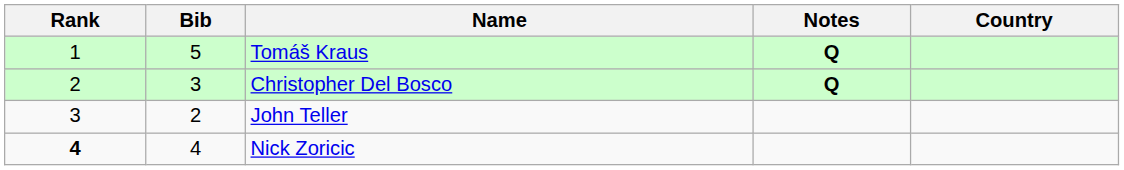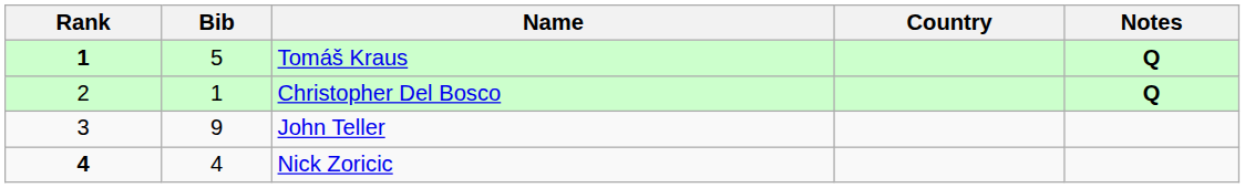columns swapped: Country <-> Notes
Tomáš Kraus | Rank: normal -> bold
Christopher Del Bosco | Bib: 3 -> 1
John Teller | Bib: 2 -> 9
